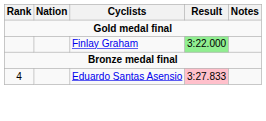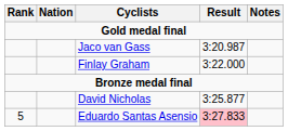+ row: Jaco van Gass | 3:20.987
Finlay Graham | Result: lightgreen background -> no background
+ row: David Nicholas | 3:25.877
Eduardo Santas Asensio | Rank: 4 -> 5
